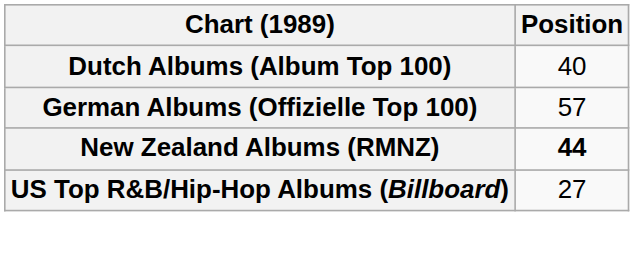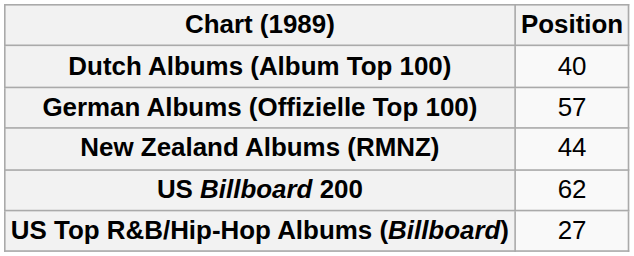New Zealand Albums (RMNZ) | Position: bold -> normal
+ row: US Billboard 200 | 62
